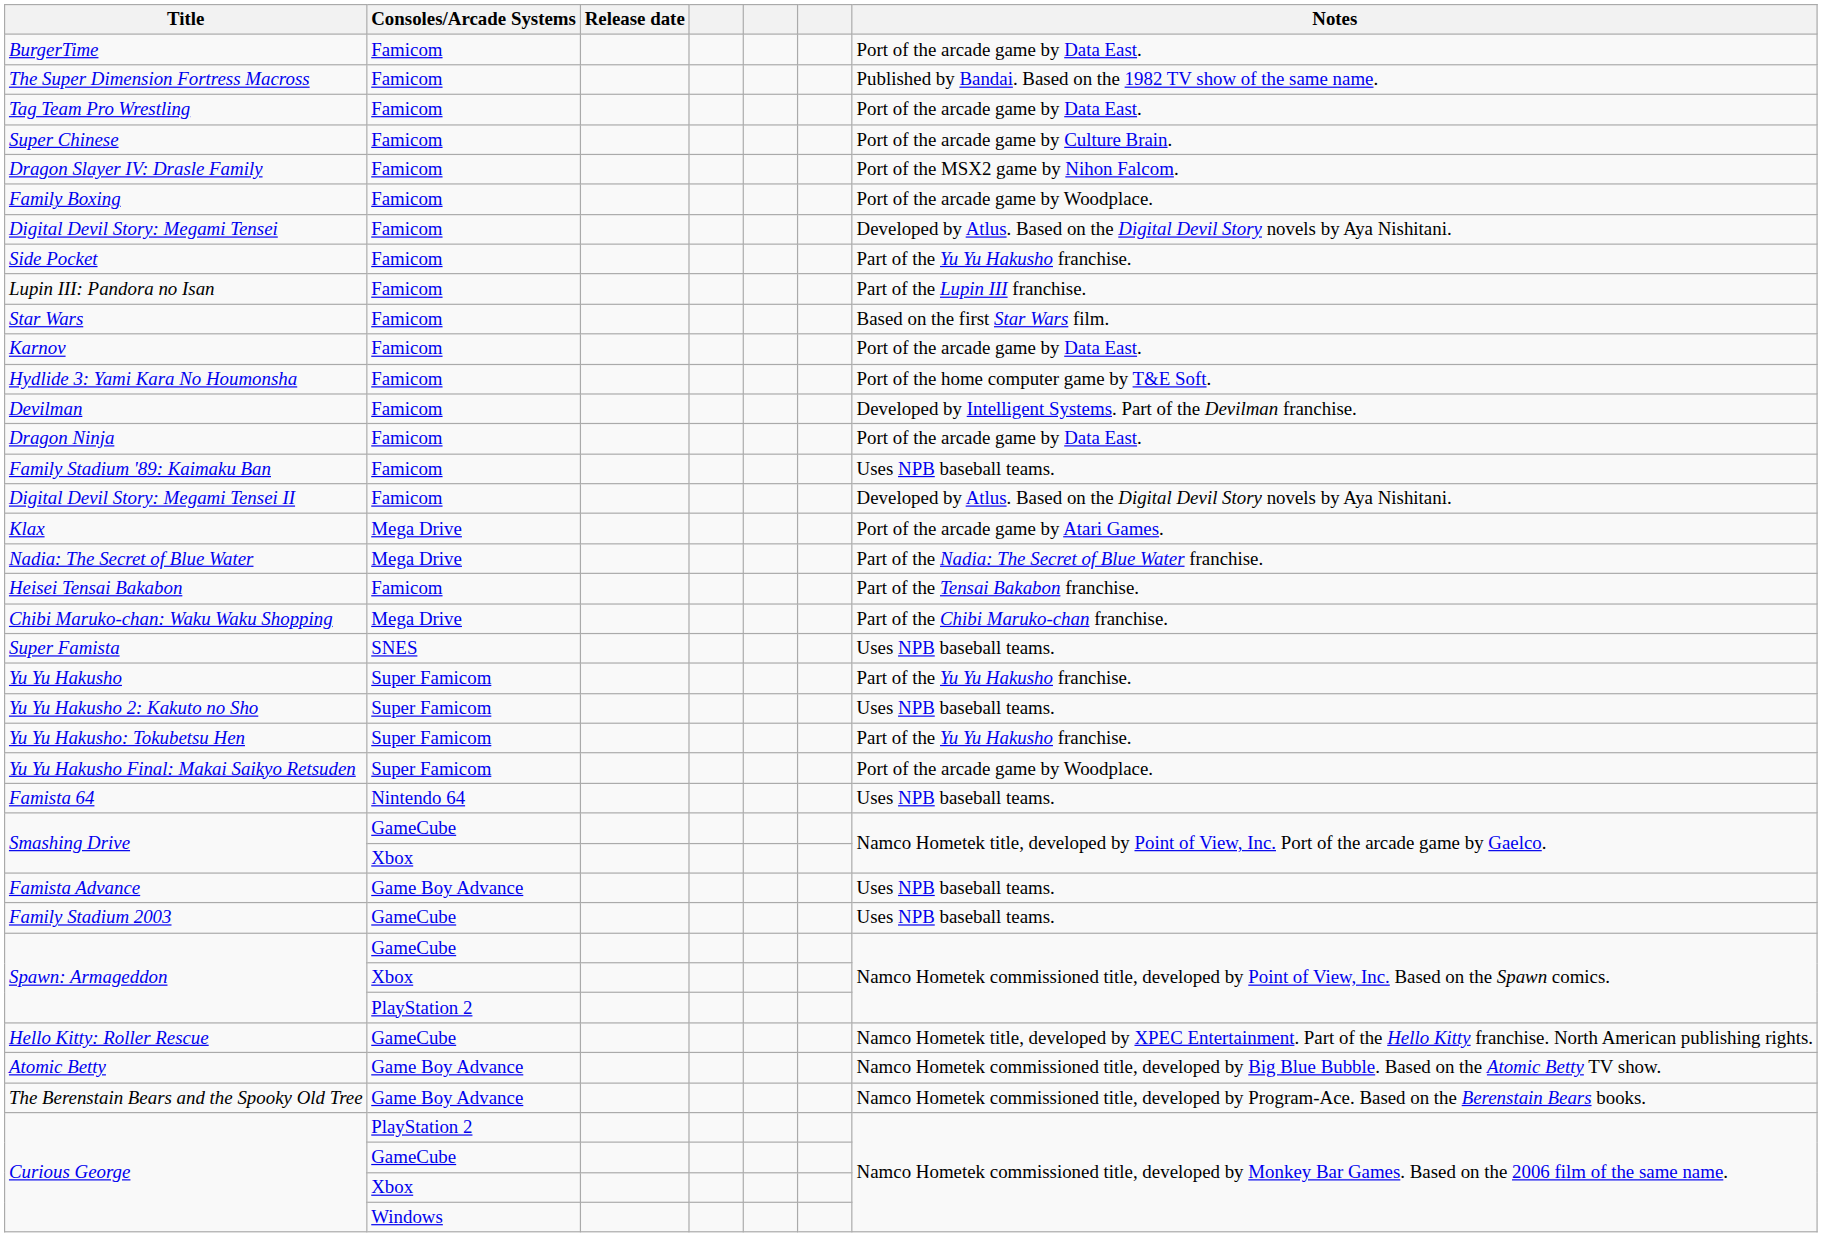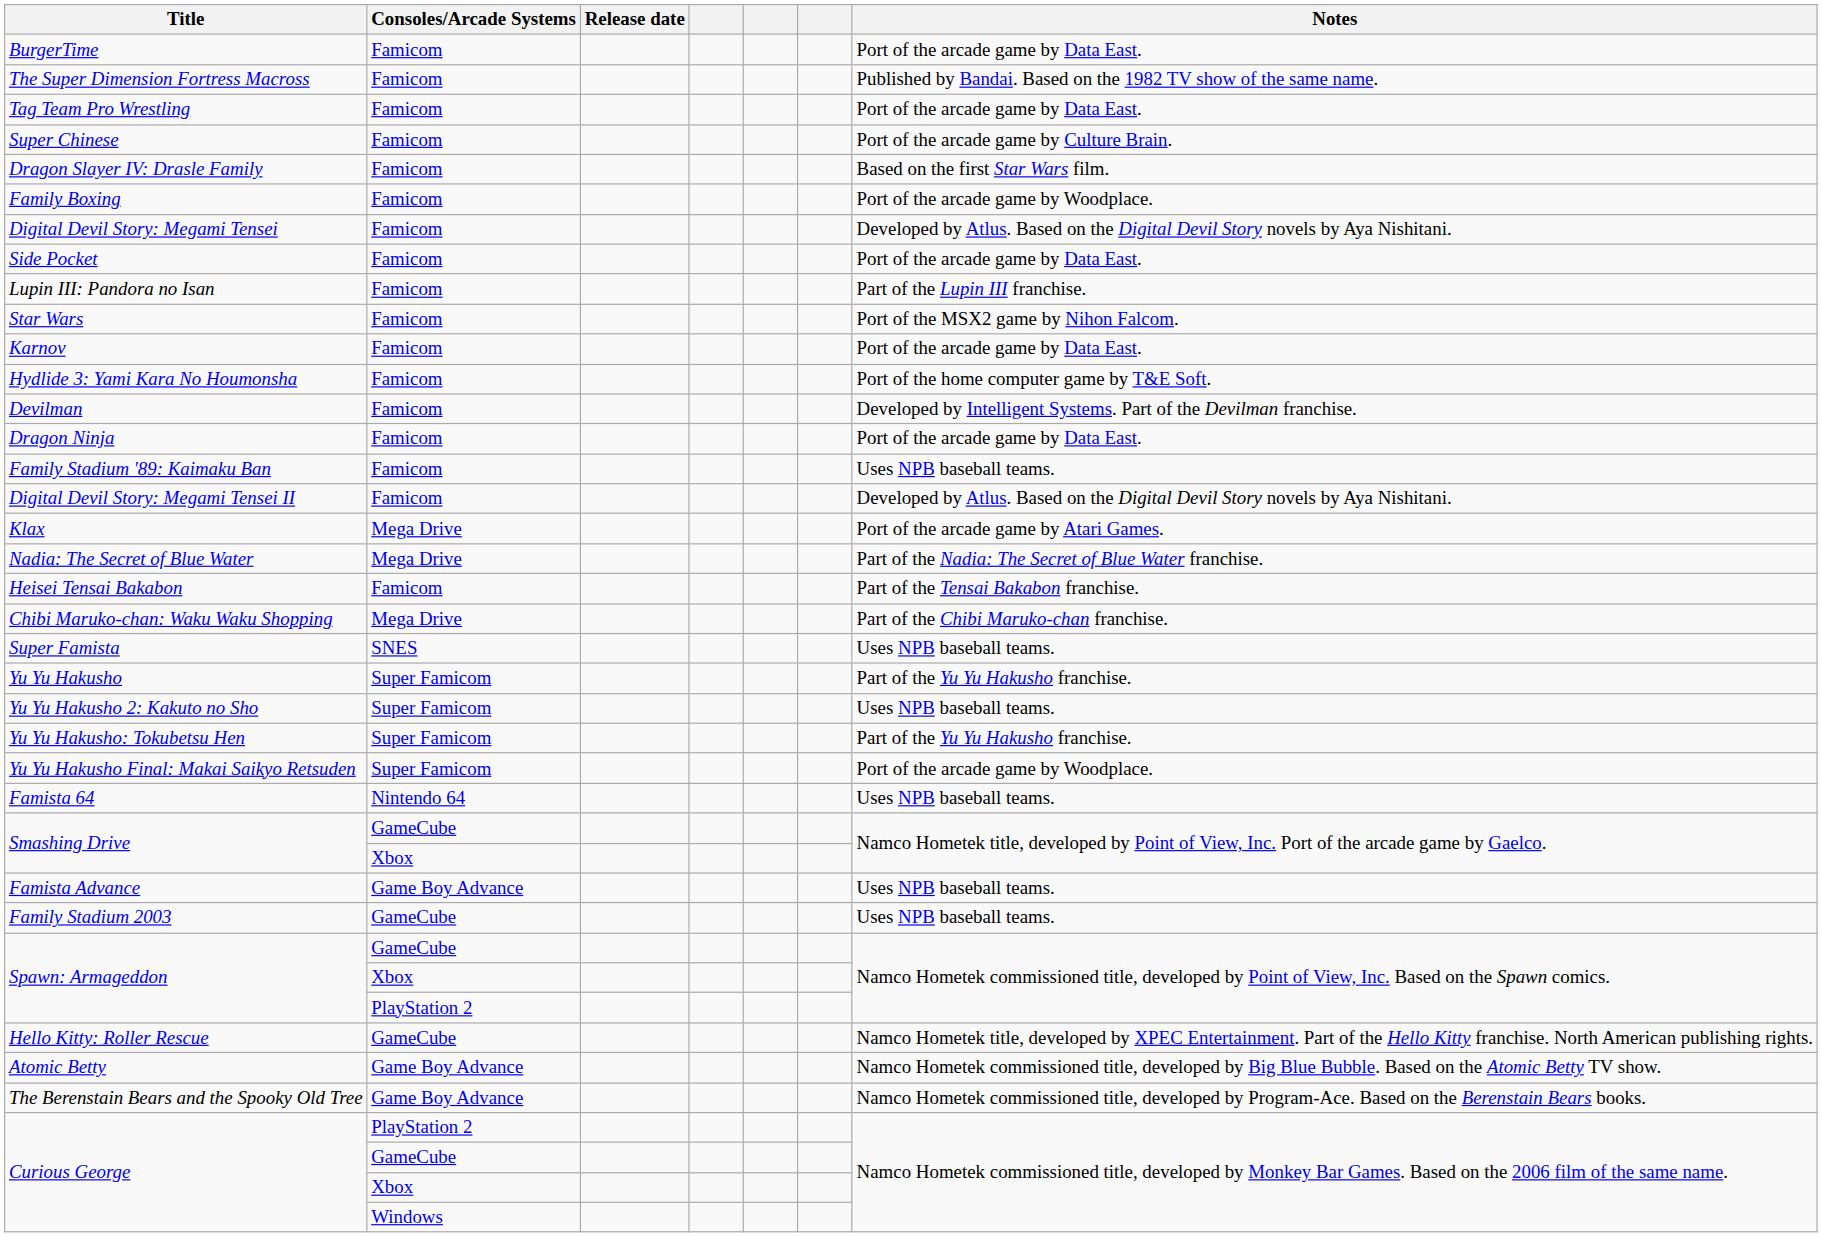Dragon Slayer IV: Drasle Family | Notes: Port of the MSX2 game by Nihon Falcom. -> Based on the first Star Wars film.
Side Pocket | Notes: Part of the Yu Yu Hakusho franchise. -> Port of the arcade game by Data East.
Star Wars | Notes: Based on the first Star Wars film. -> Port of the MSX2 game by Nihon Falcom.
